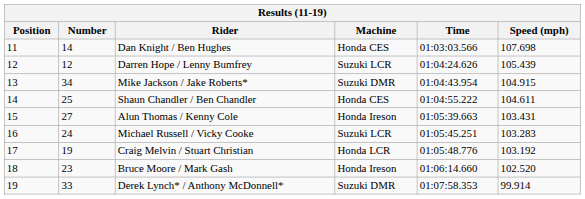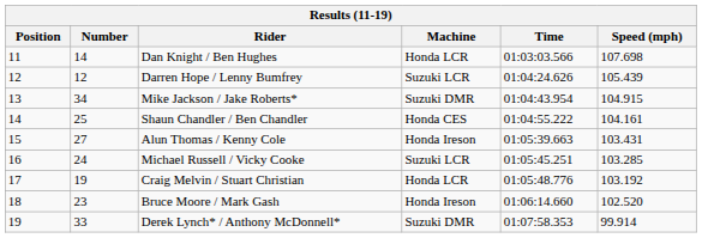Dan Knight / Ben Hughes | Machine: Honda CES -> Honda LCR
Shaun Chandler / Ben Chandler | Speed (mph): 104.611 -> 104.161
Michael Russell / Vicky Cooke | Speed (mph): 103.283 -> 103.285
